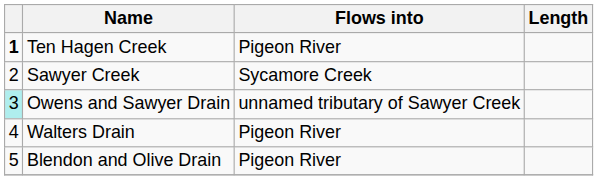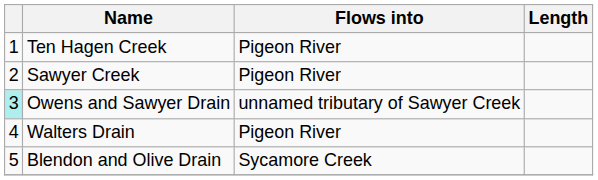Ten Hagen Creek | column 1: bold -> normal
Sawyer Creek | Flows into: Sycamore Creek -> Pigeon River
Blendon and Olive Drain | Flows into: Pigeon River -> Sycamore Creek
